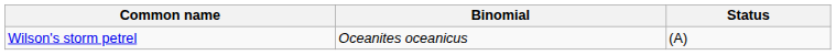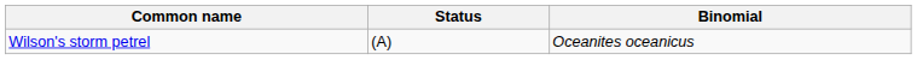columns swapped: Binomial <-> Status
